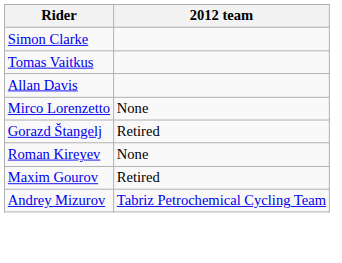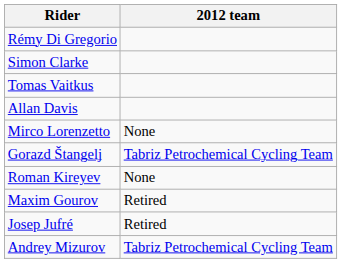+ row: Rémy Di Gregorio
Gorazd Štangelj | 2012 team: Retired -> Tabriz Petrochemical Cycling Team
+ row: Josep Jufré | Retired
